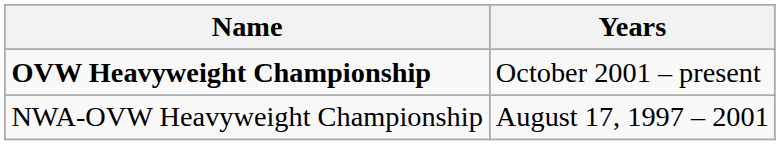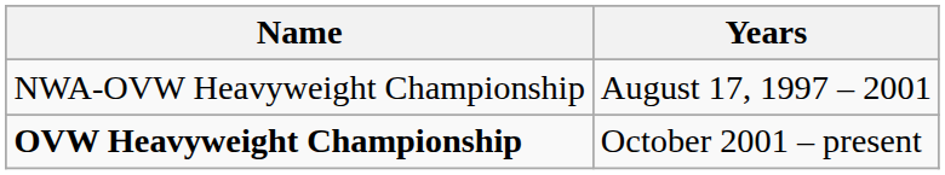rows swapped: NWA-OVW Heavyweight Championship <-> OVW Heavyweight Championship
